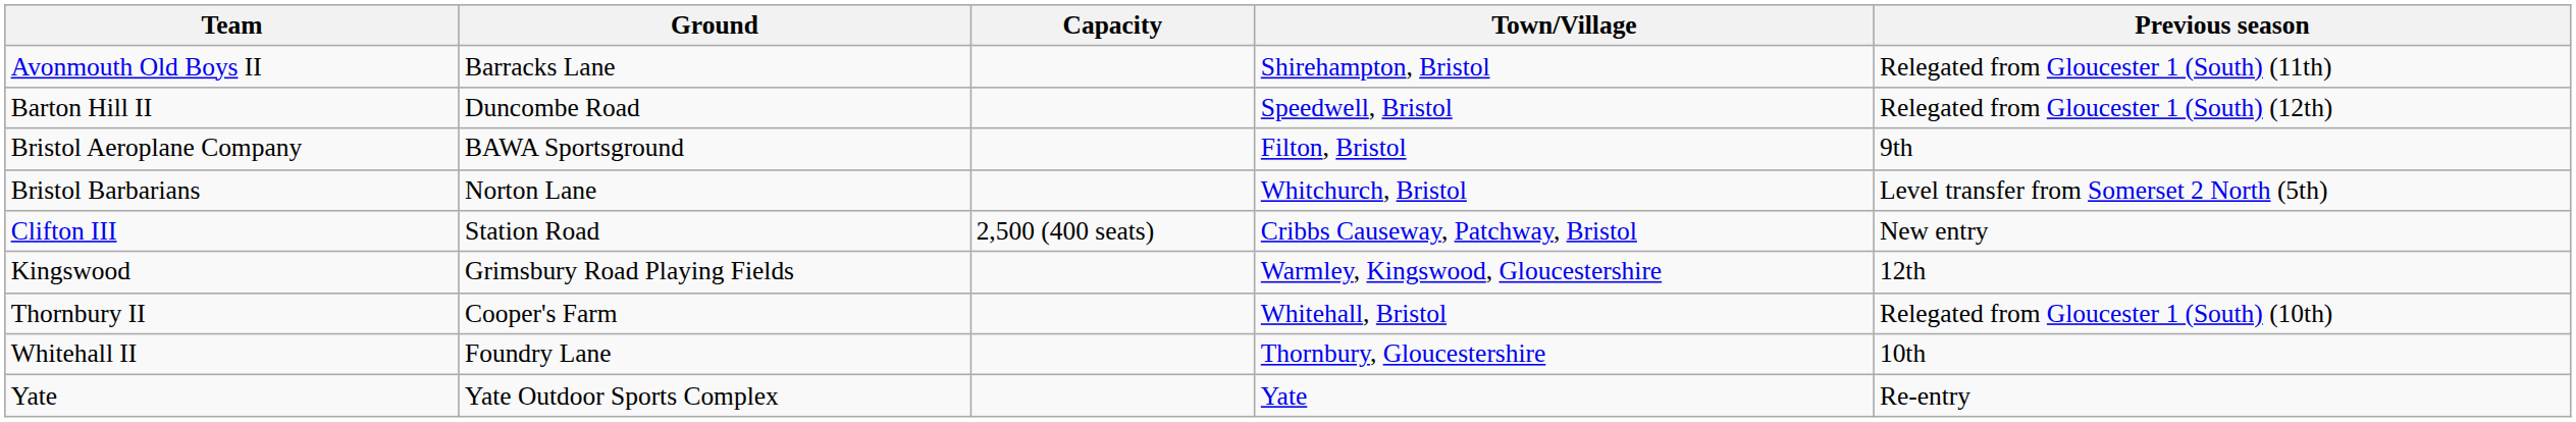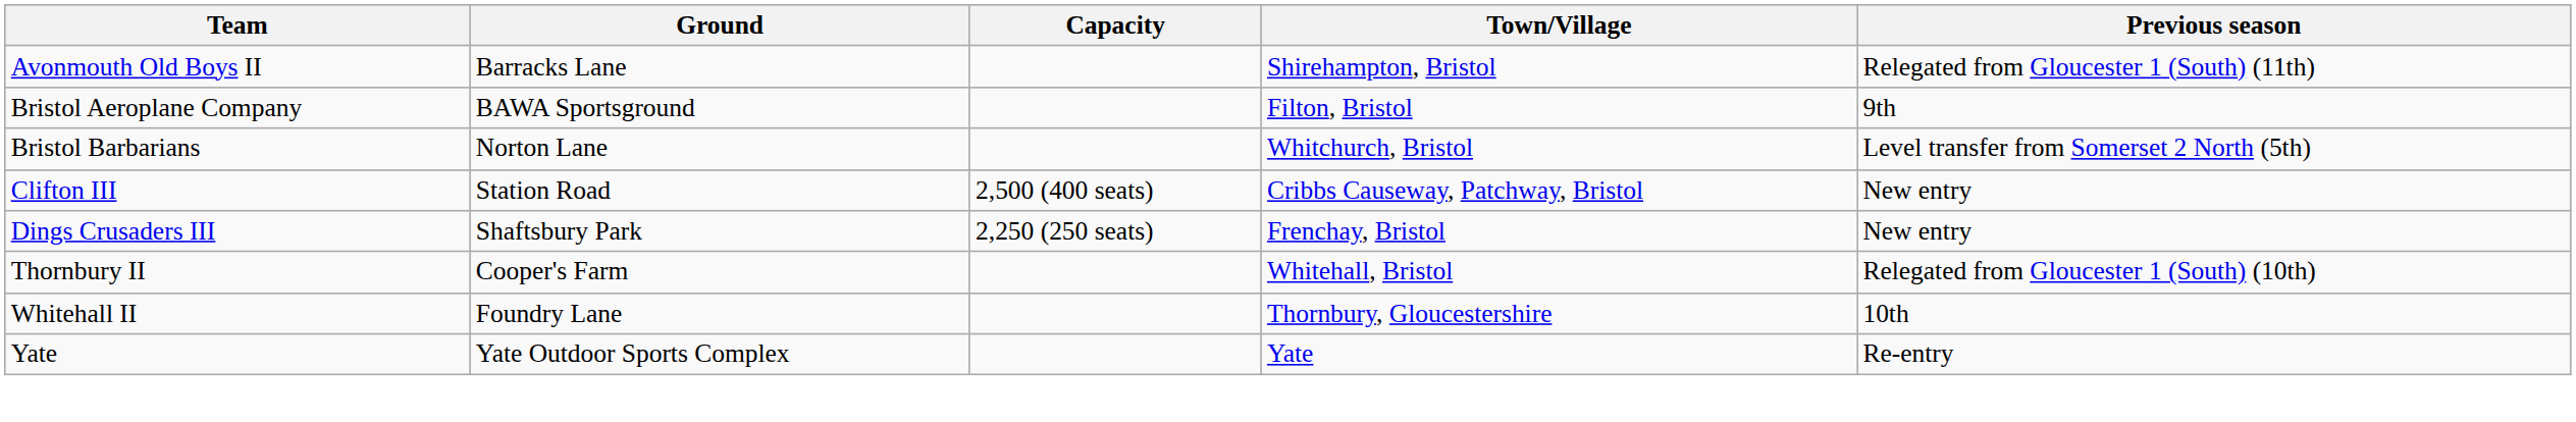- row: Barton Hill II | Duncombe Road | Speedwell, Bristol | Relegated from Gloucester 1 (South) (12th)
+ row: Dings Crusaders III | Shaftsbury Park | 2,250 (250 seats) | Frenchay, Bristol | New entry
- row: Kingswood | Grimsbury Road Playing Fields | Warmley, Kingswood, Gloucestershire | 12th
